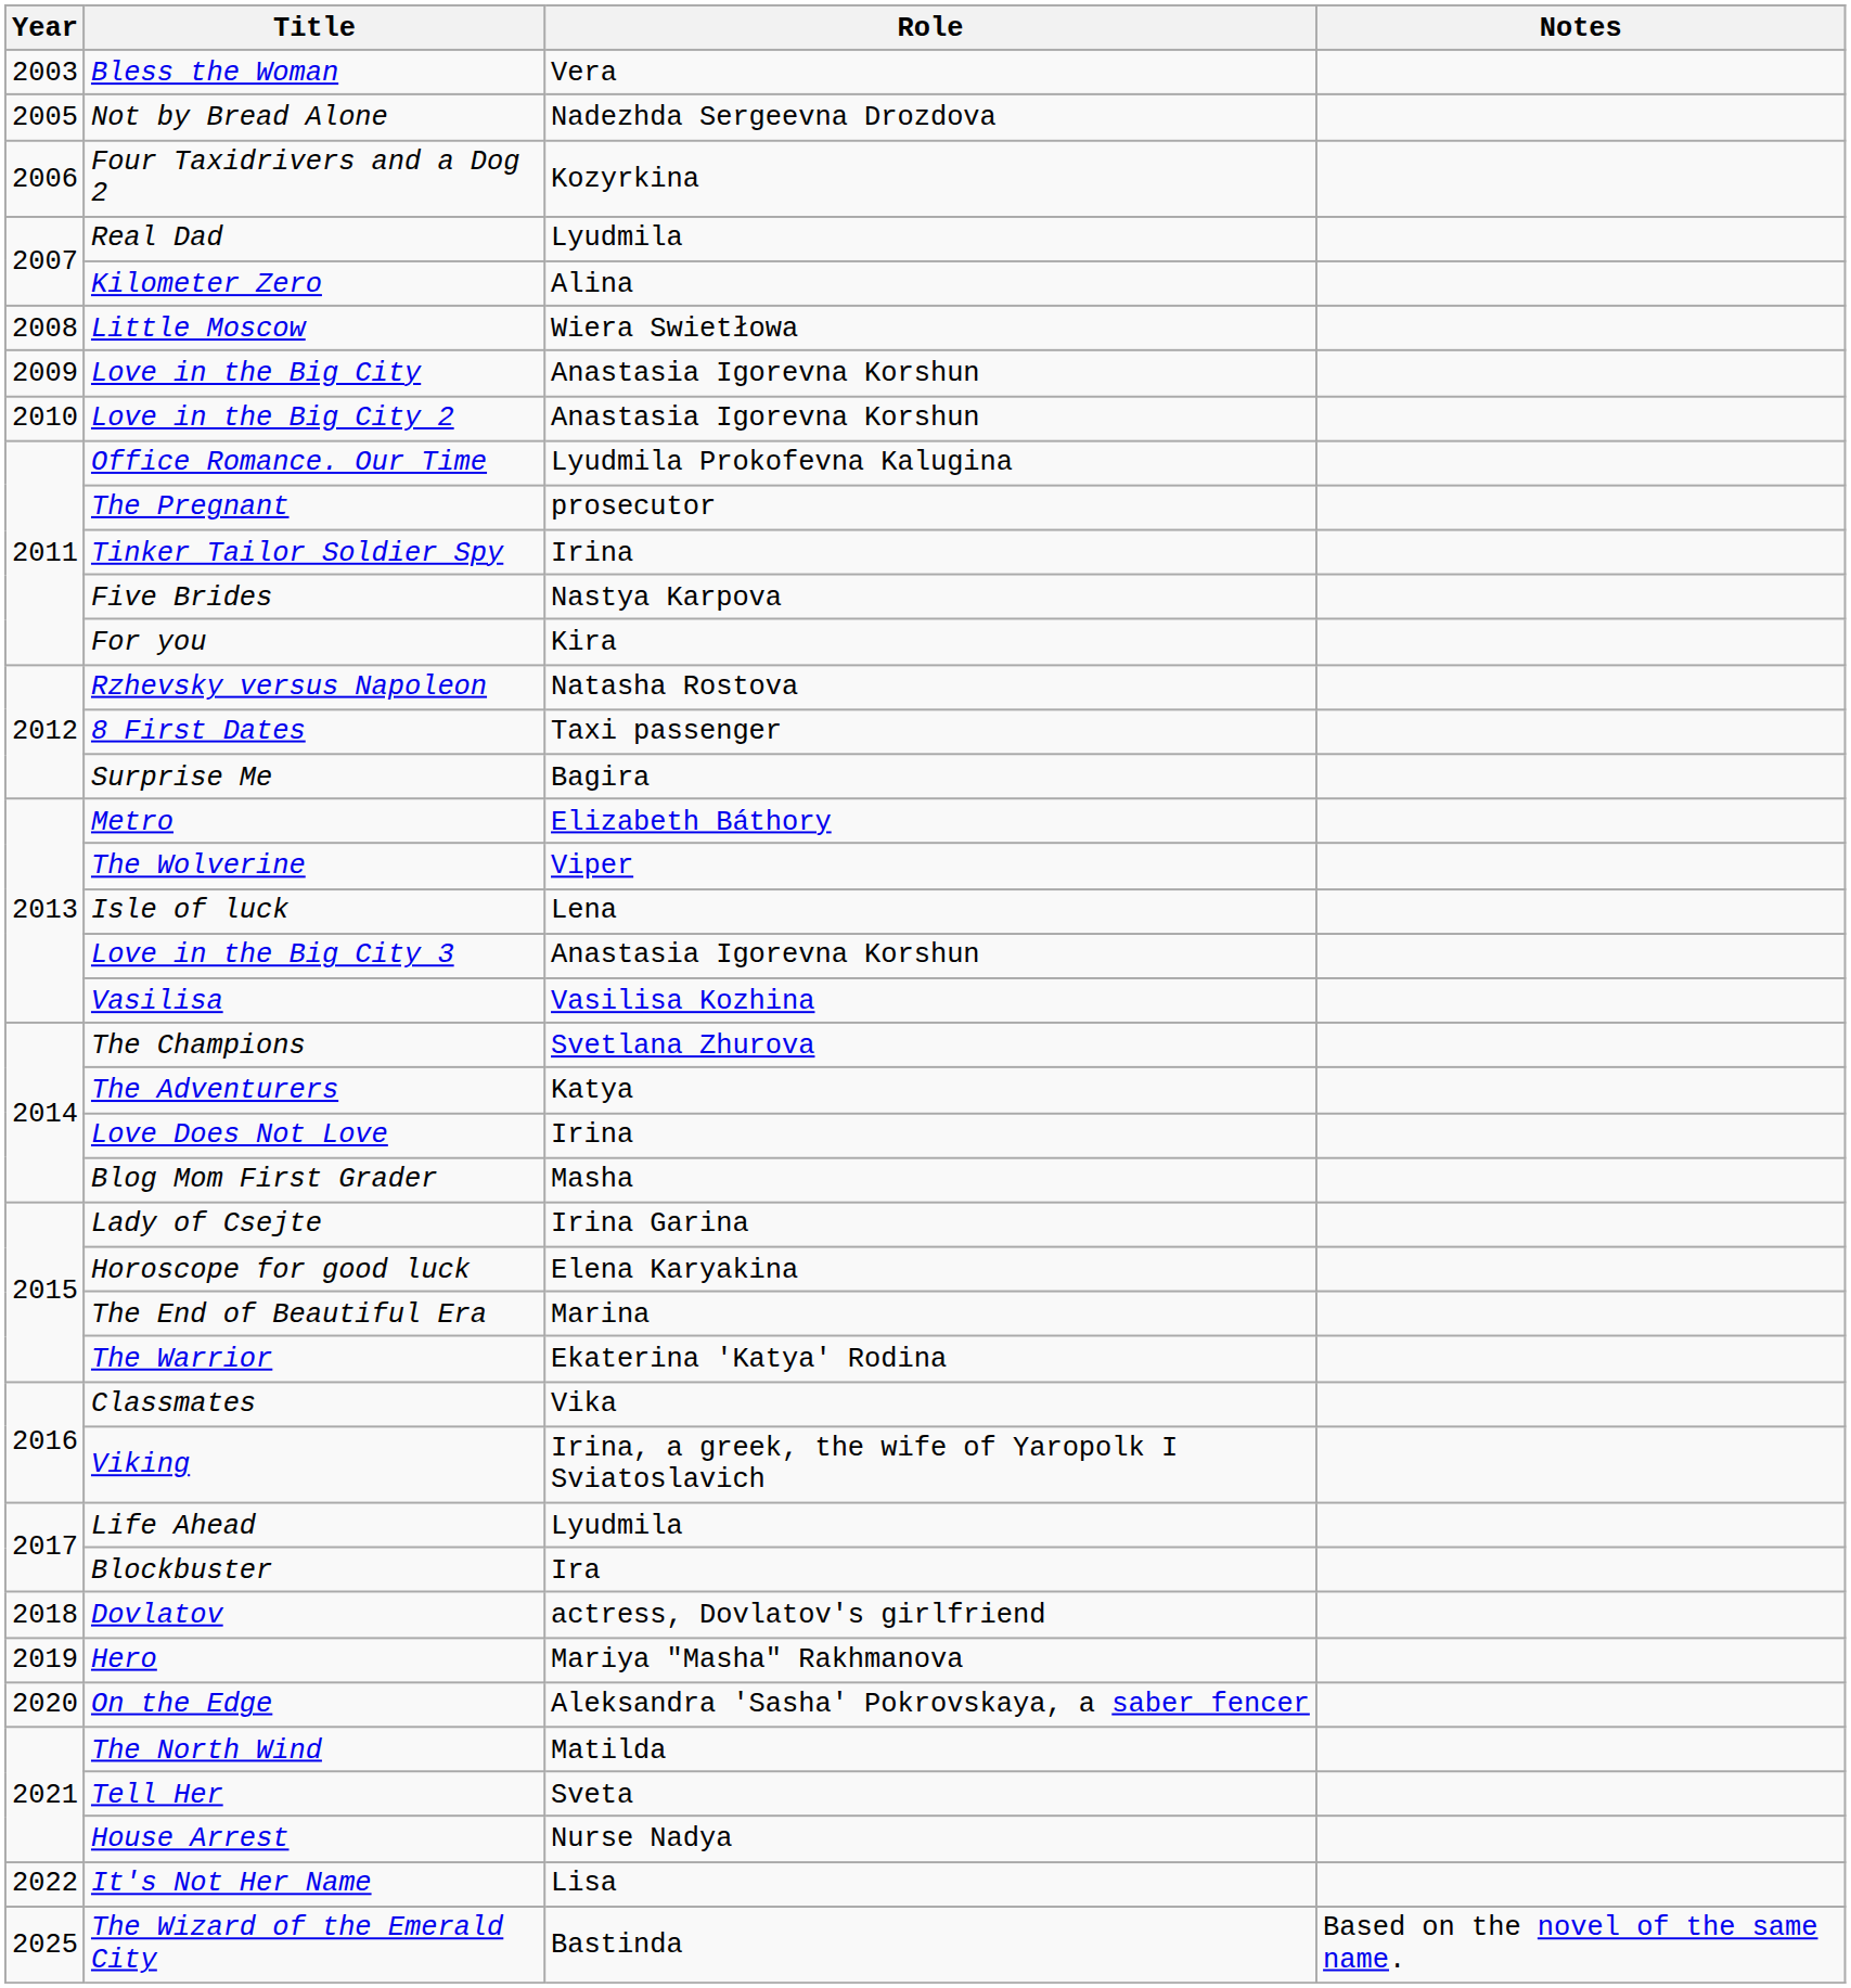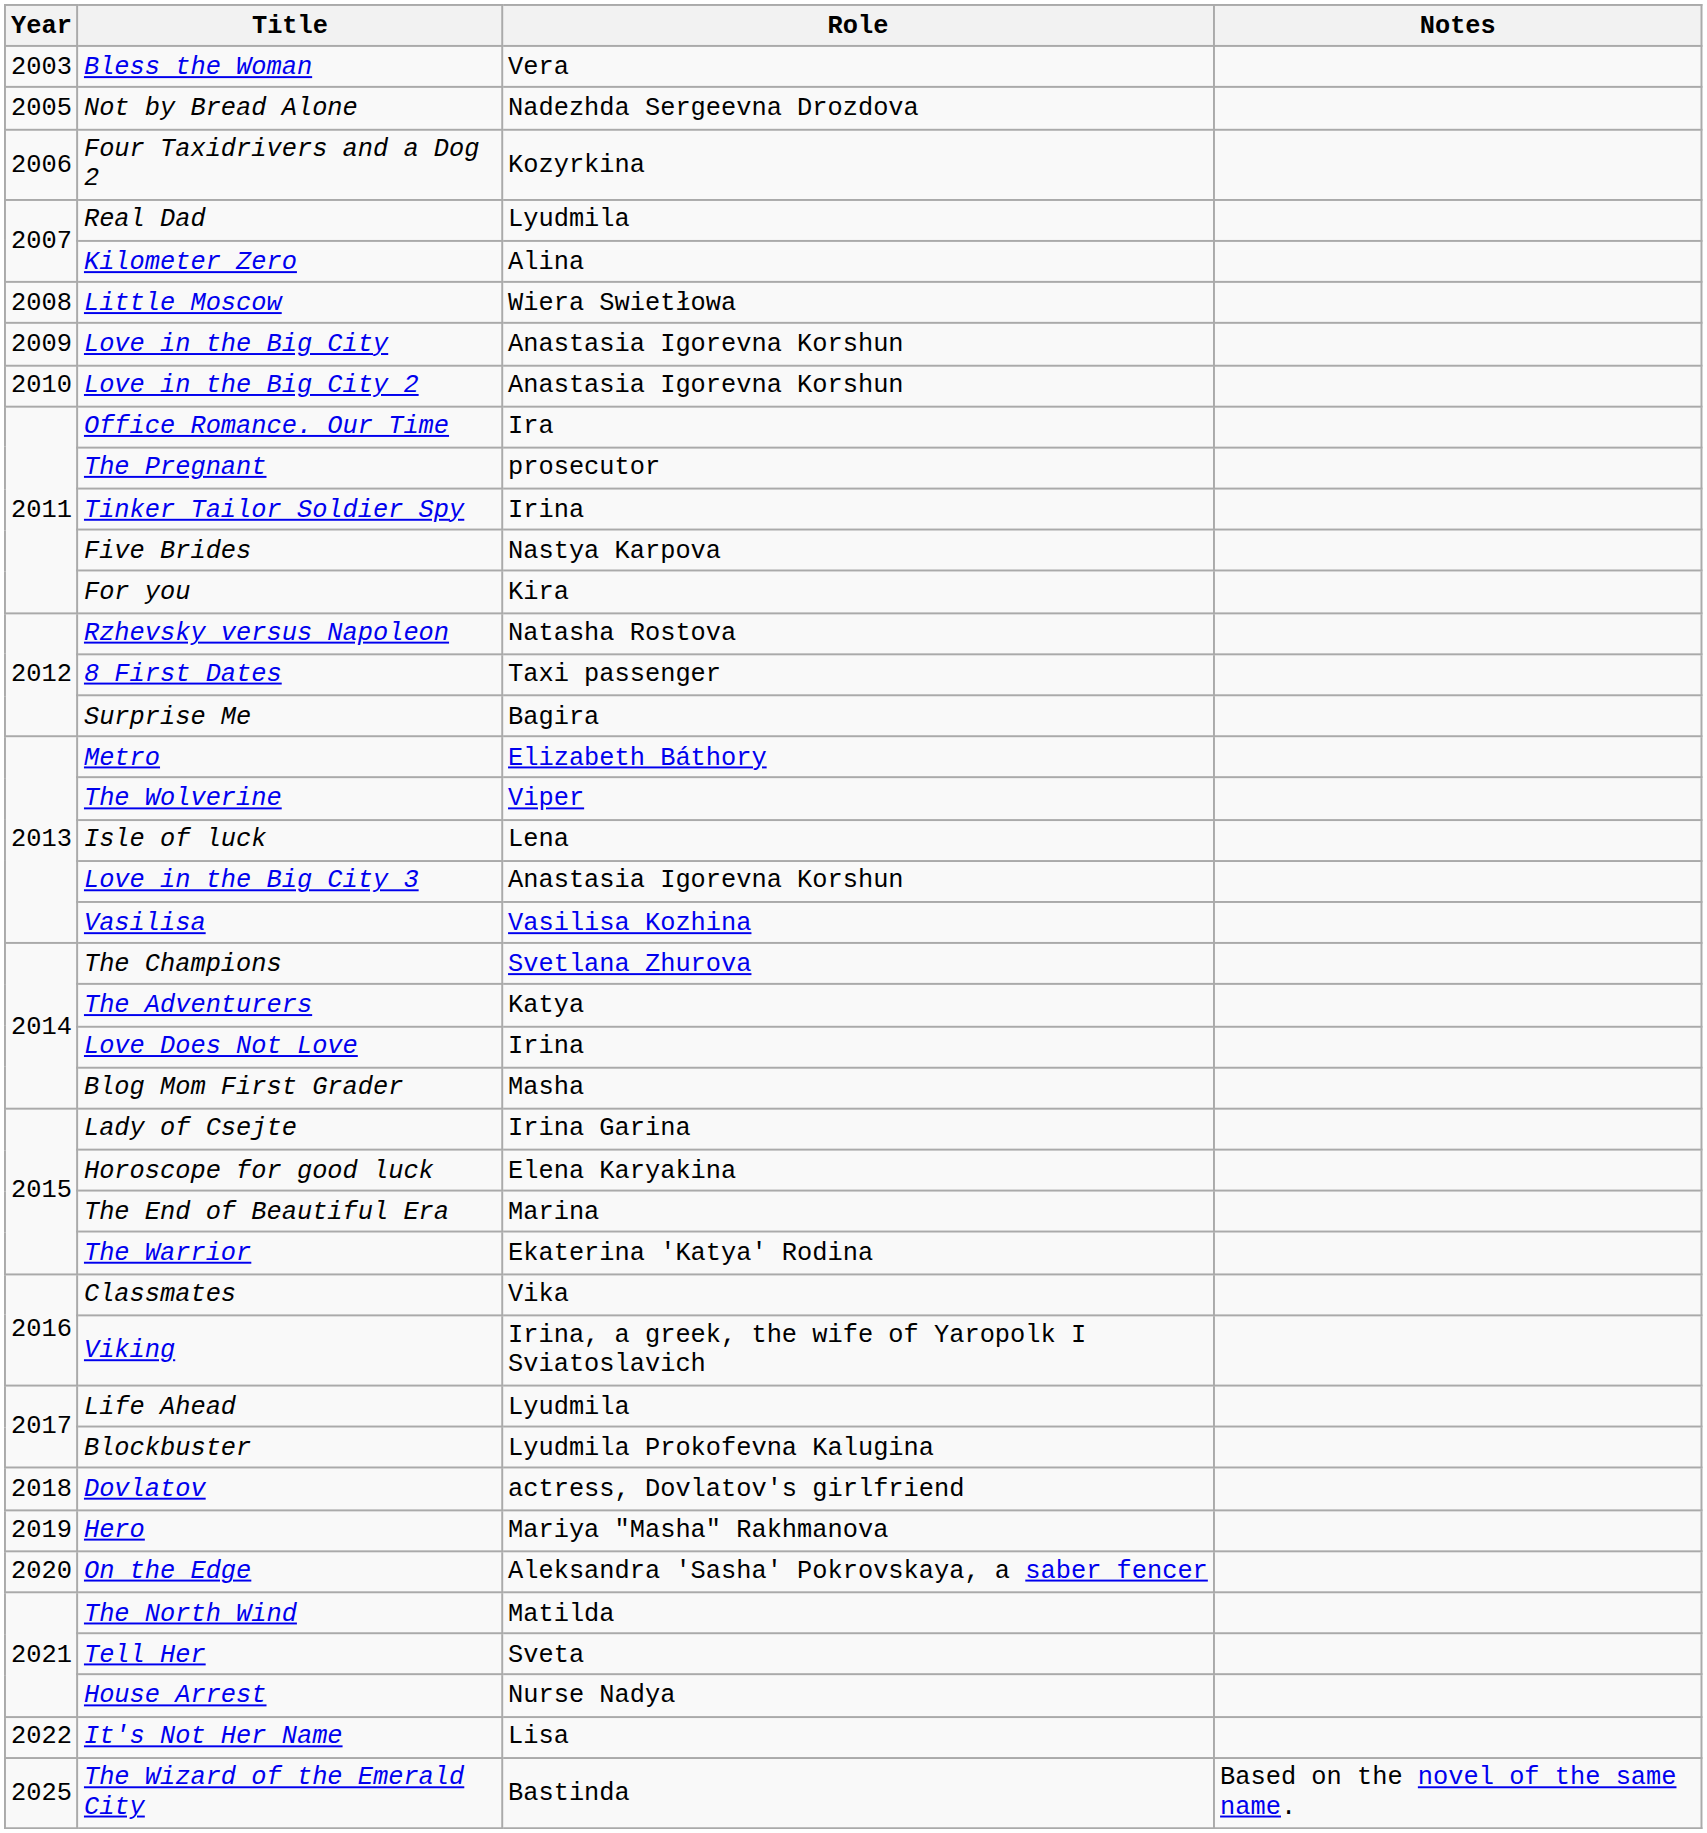Office Romance. Our Time | Role: Lyudmila Prokofevna Kalugina -> Ira
Blockbuster | Role: Ira -> Lyudmila Prokofevna Kalugina
